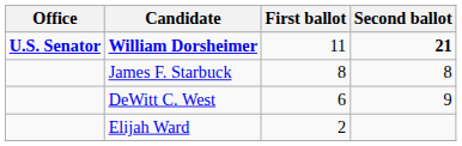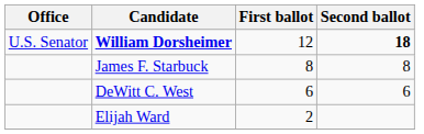William Dorsheimer | Office: bold -> normal
William Dorsheimer | First ballot: 11 -> 12
William Dorsheimer | Second ballot: 21 -> 18
DeWitt C. West | Second ballot: 9 -> 6
